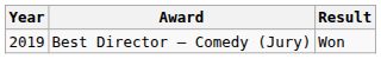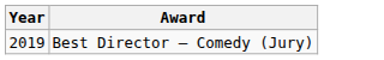- column: Result | Won
